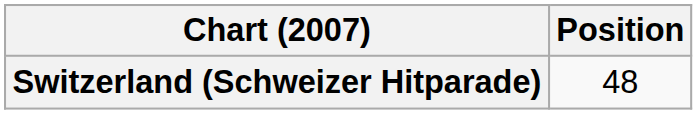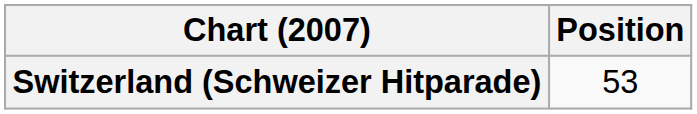Switzerland (Schweizer Hitparade) | Position: 48 -> 53
